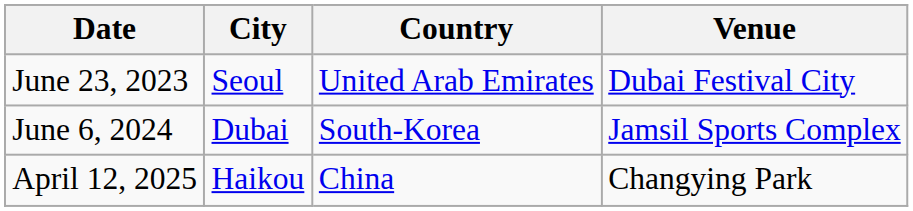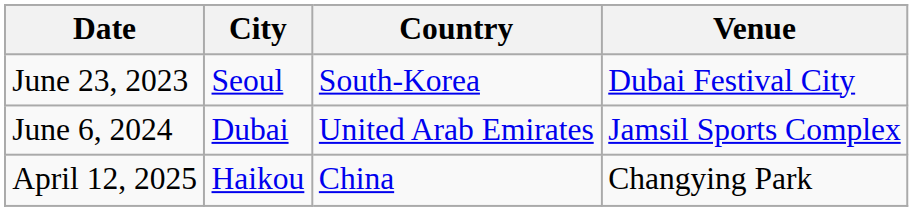June 23, 2023 | Country: United Arab Emirates -> South-Korea
June 6, 2024 | Country: South-Korea -> United Arab Emirates
